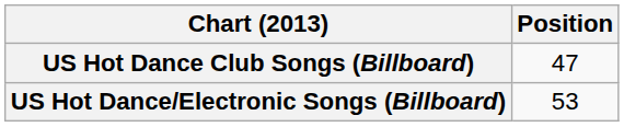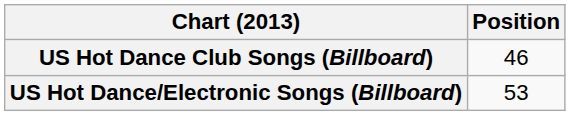US Hot Dance Club Songs (Billboard) | Position: 47 -> 46
